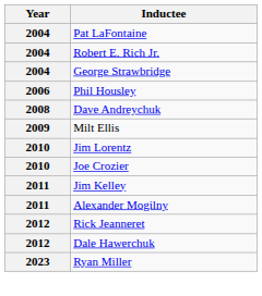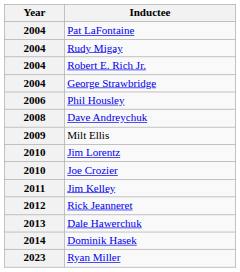+ row: 2004 | Rudy Migay
- row: 2011 | Alexander Mogilny
Dale Hawerchuk | Year: 2012 -> 2013
+ row: 2014 | Dominik Hasek
